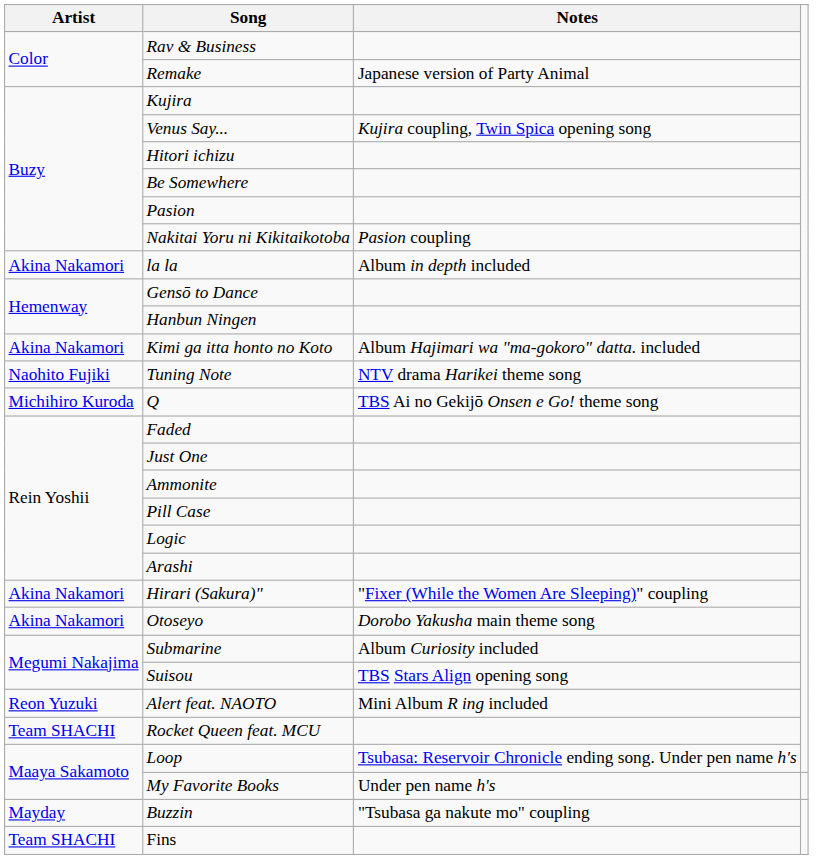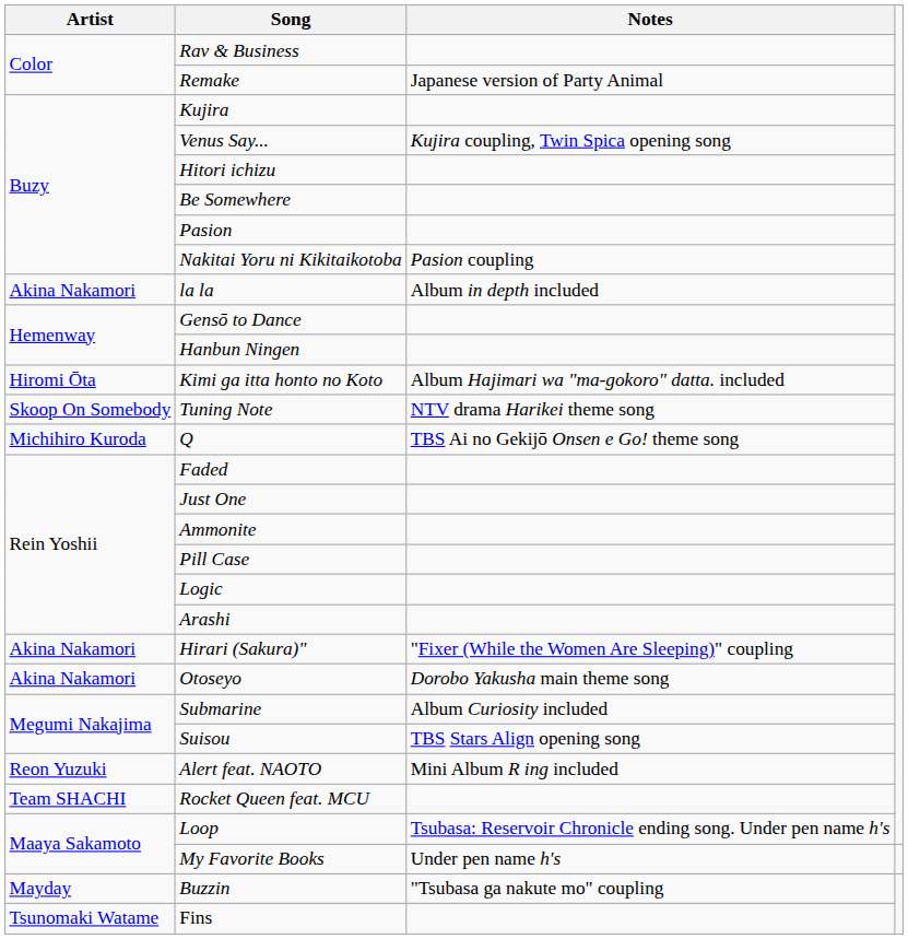Kimi ga itta honto no Koto | Artist: Akina Nakamori -> Hiromi Ōta
Tuning Note | Artist: Naohito Fujiki -> Skoop On Somebody
Fins | Artist: Team SHACHI -> Tsunomaki Watame
